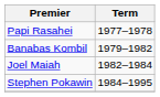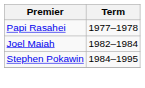- row: Banabas Kombil | 1979–1982
